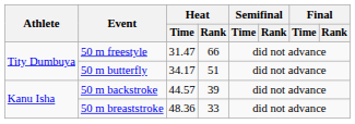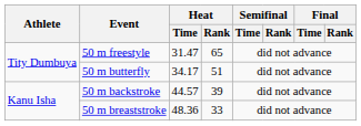50 m freestyle | Heat / Rank: 66 -> 65
